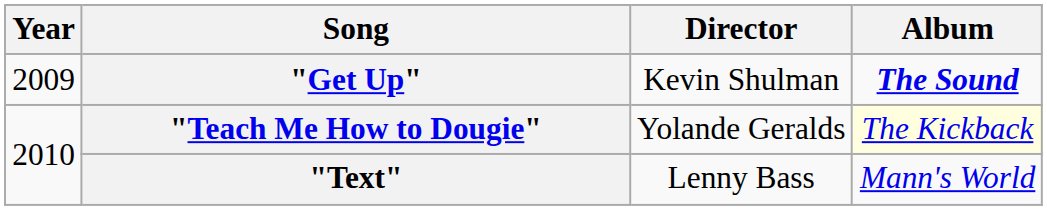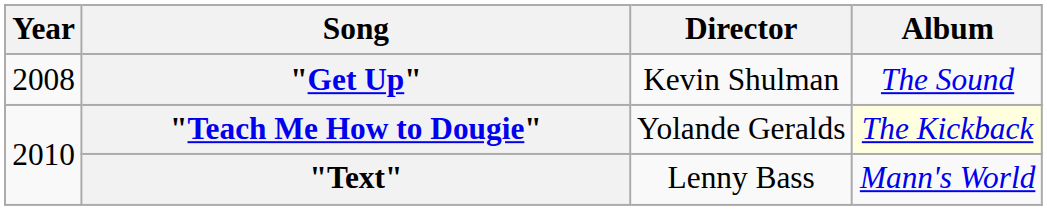"Get Up" | Year: 2009 -> 2008
"Get Up" | Album: bold -> normal
